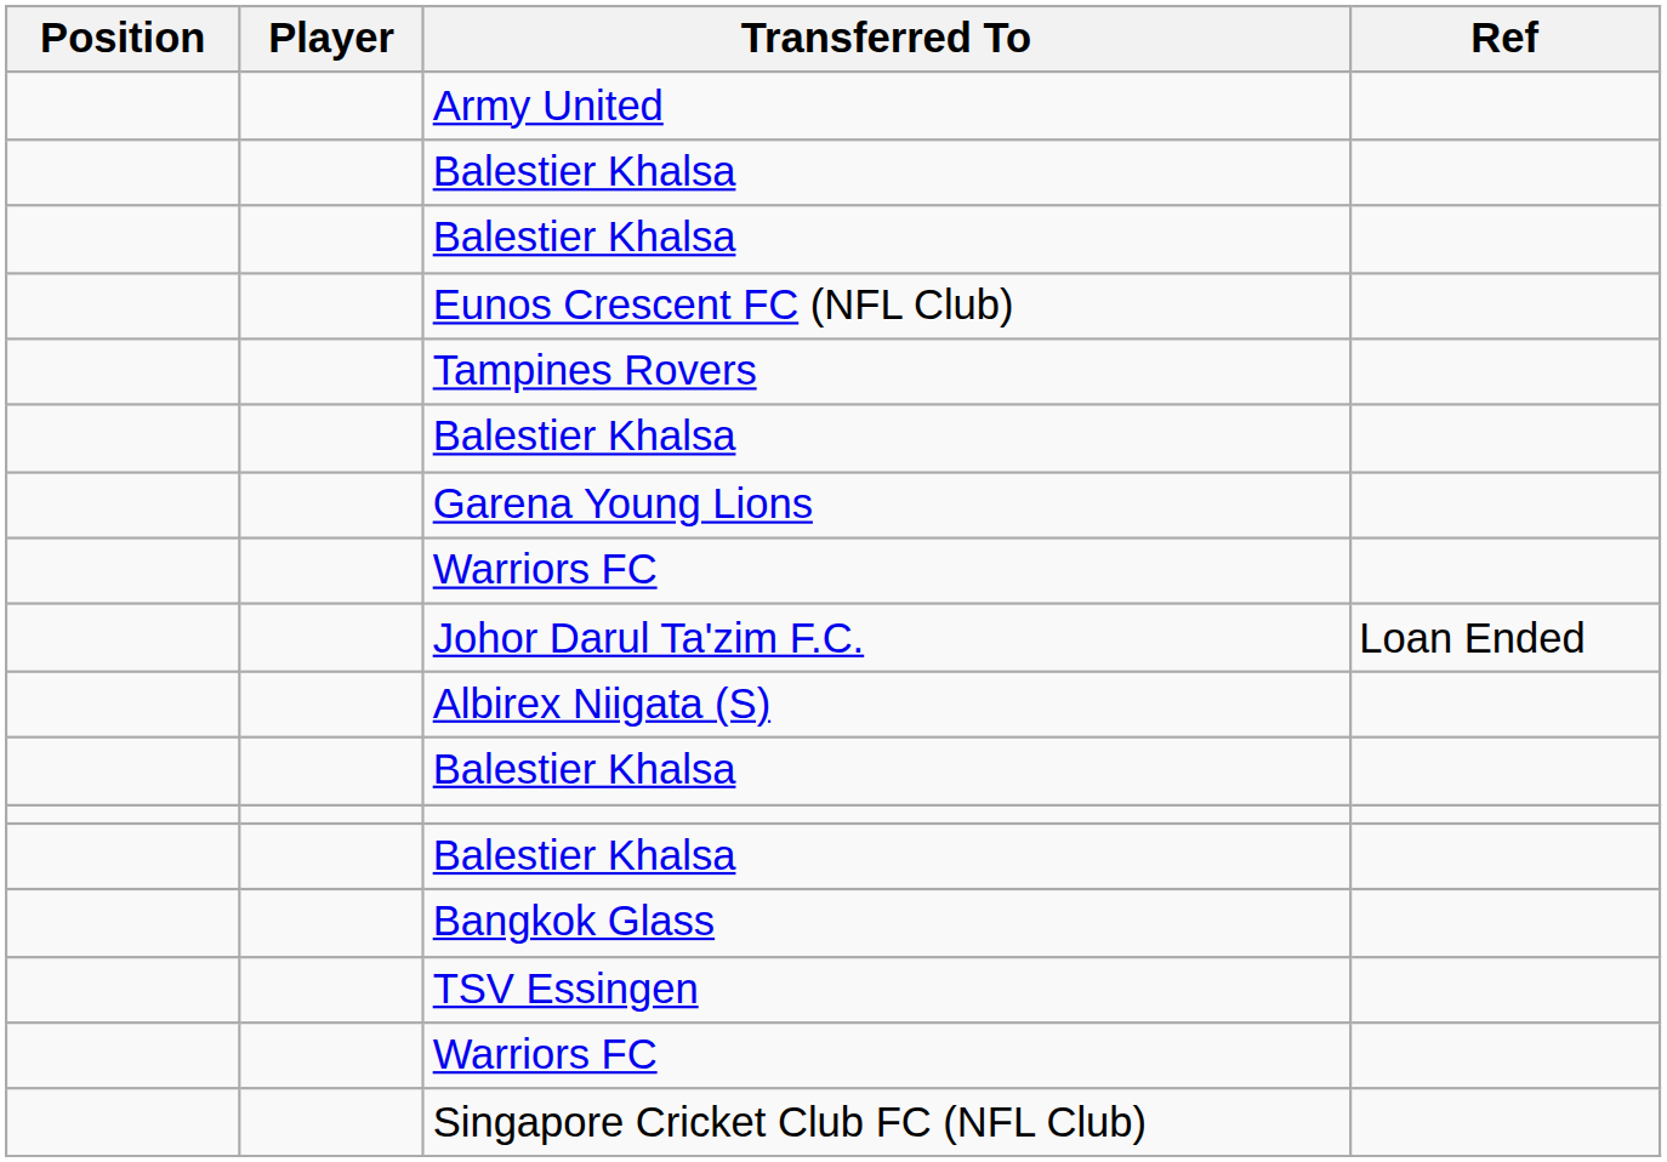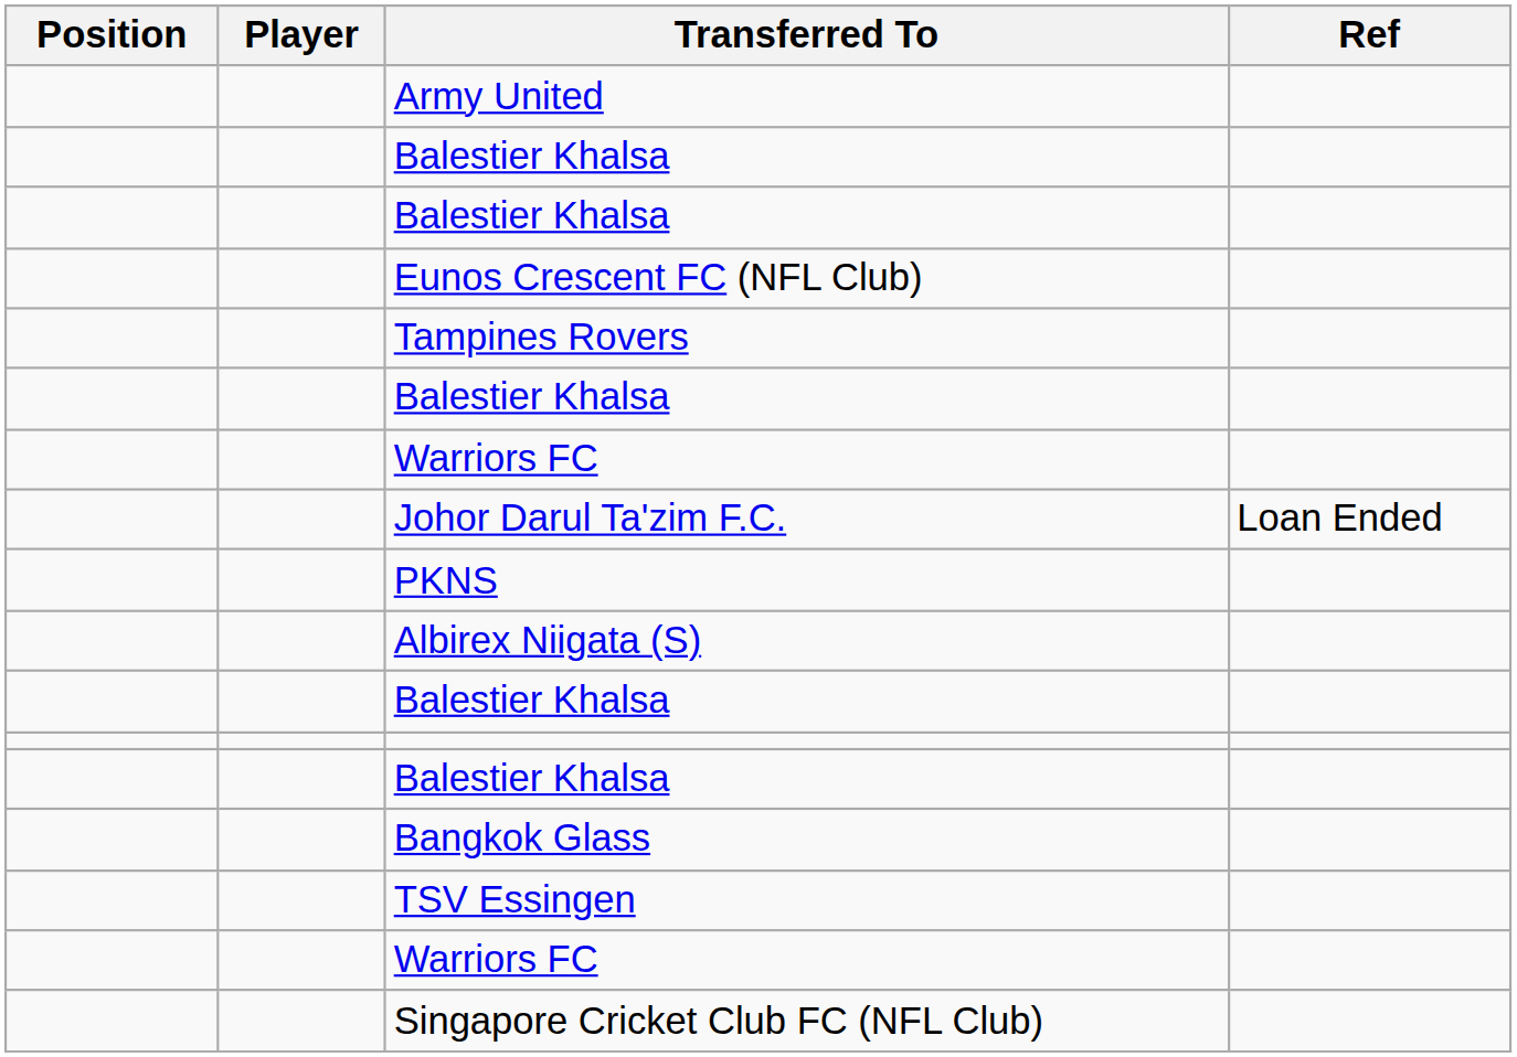- row: Garena Young Lions
+ row: PKNS
